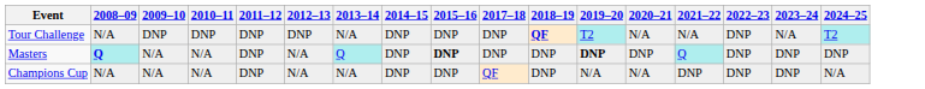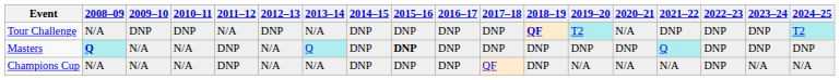+ column: 2016–17 | DNP | DNP | DNP
Tour Challenge | 2011–12: DNP -> N/A
Tour Challenge | 2021–22: N/A -> DNP
Tour Challenge | 2023–24: N/A -> DNP
Masters | 2019–20: bold -> normal
Champions Cup | 2021–22: DNP -> N/A
Champions Cup | 2023–24: DNP -> N/A
